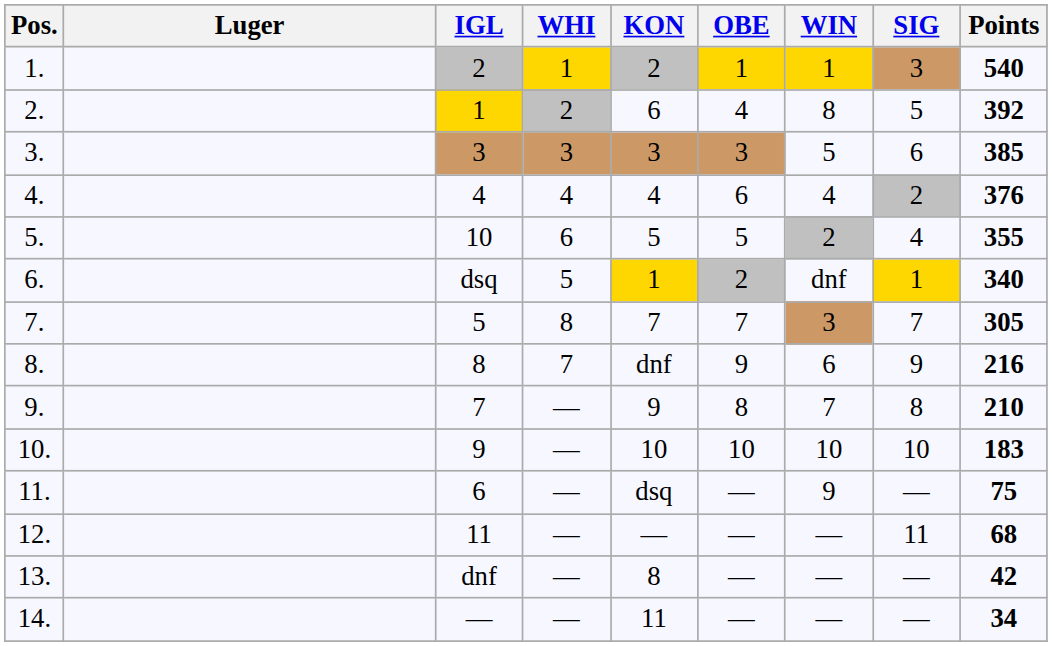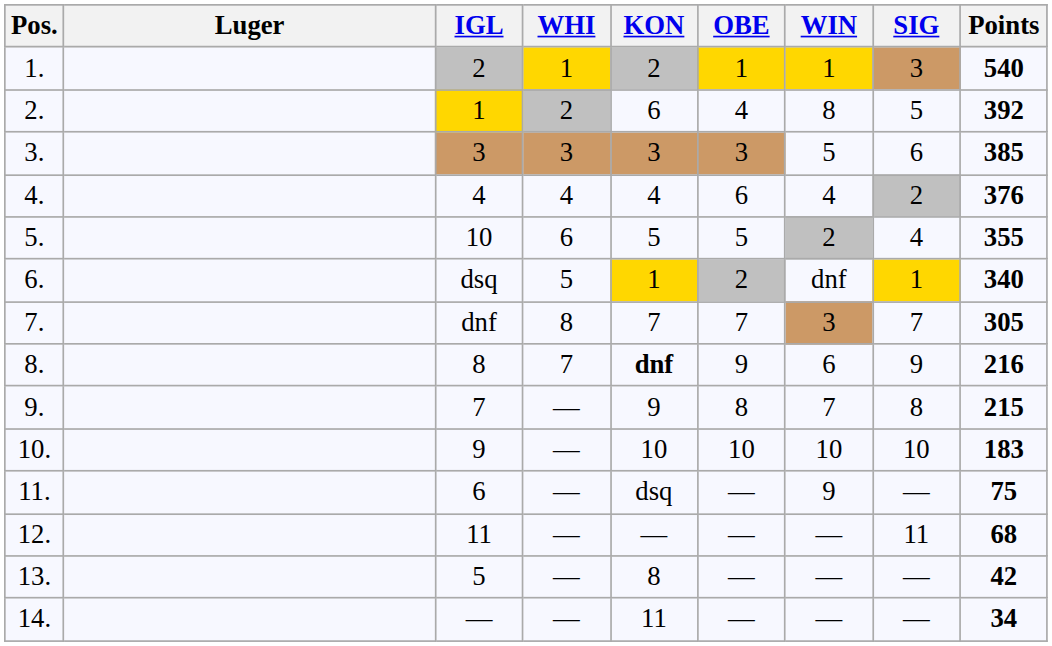7. | IGL: 5 -> dnf
8. | KON: normal -> bold
9. | Points: 210 -> 215
13. | IGL: dnf -> 5
